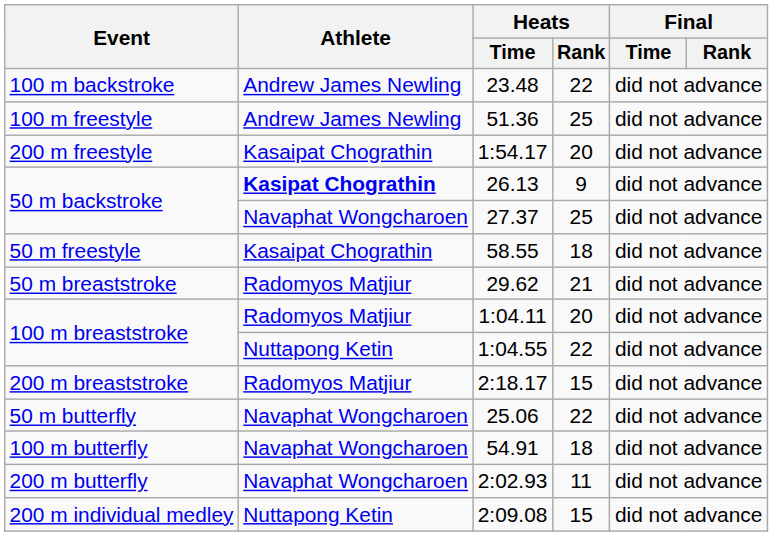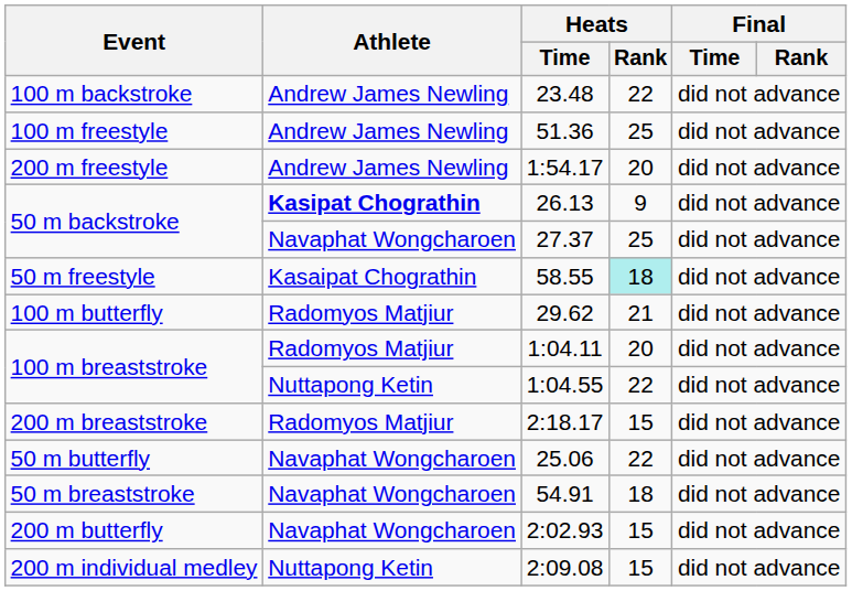1:54.17 | Athlete: Kasaipat Chograthin -> Andrew James Newling
58.55 | Heats / Rank: no background -> paleturquoise background
29.62 | Event: 50 m breaststroke -> 100 m butterfly
54.91 | Event: 100 m butterfly -> 50 m breaststroke
2:02.93 | Heats / Rank: 11 -> 15
